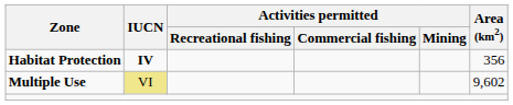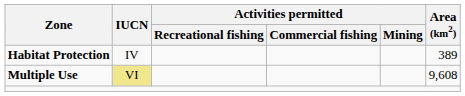Habitat Protection | IUCN: bold -> normal
Habitat Protection | Area (km2): 356 -> 389
Multiple Use | Area (km2): 9,602 -> 9,608
